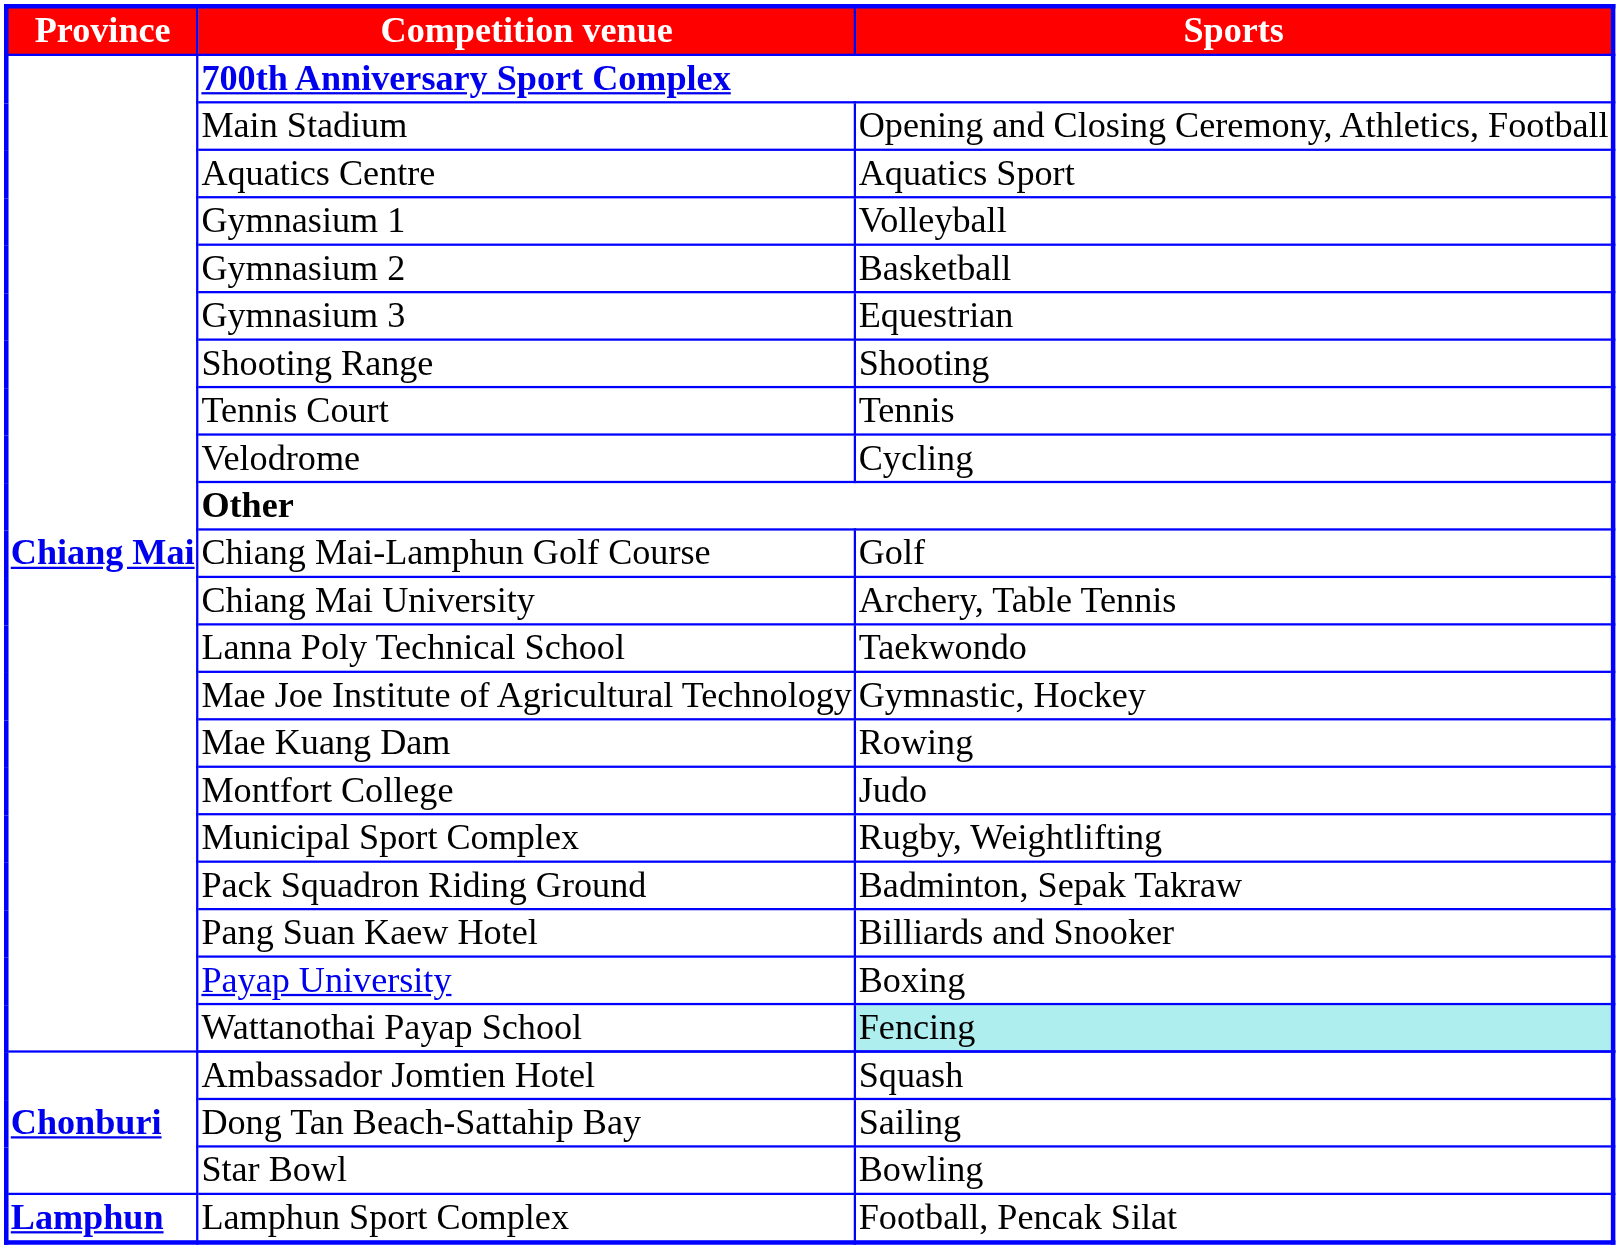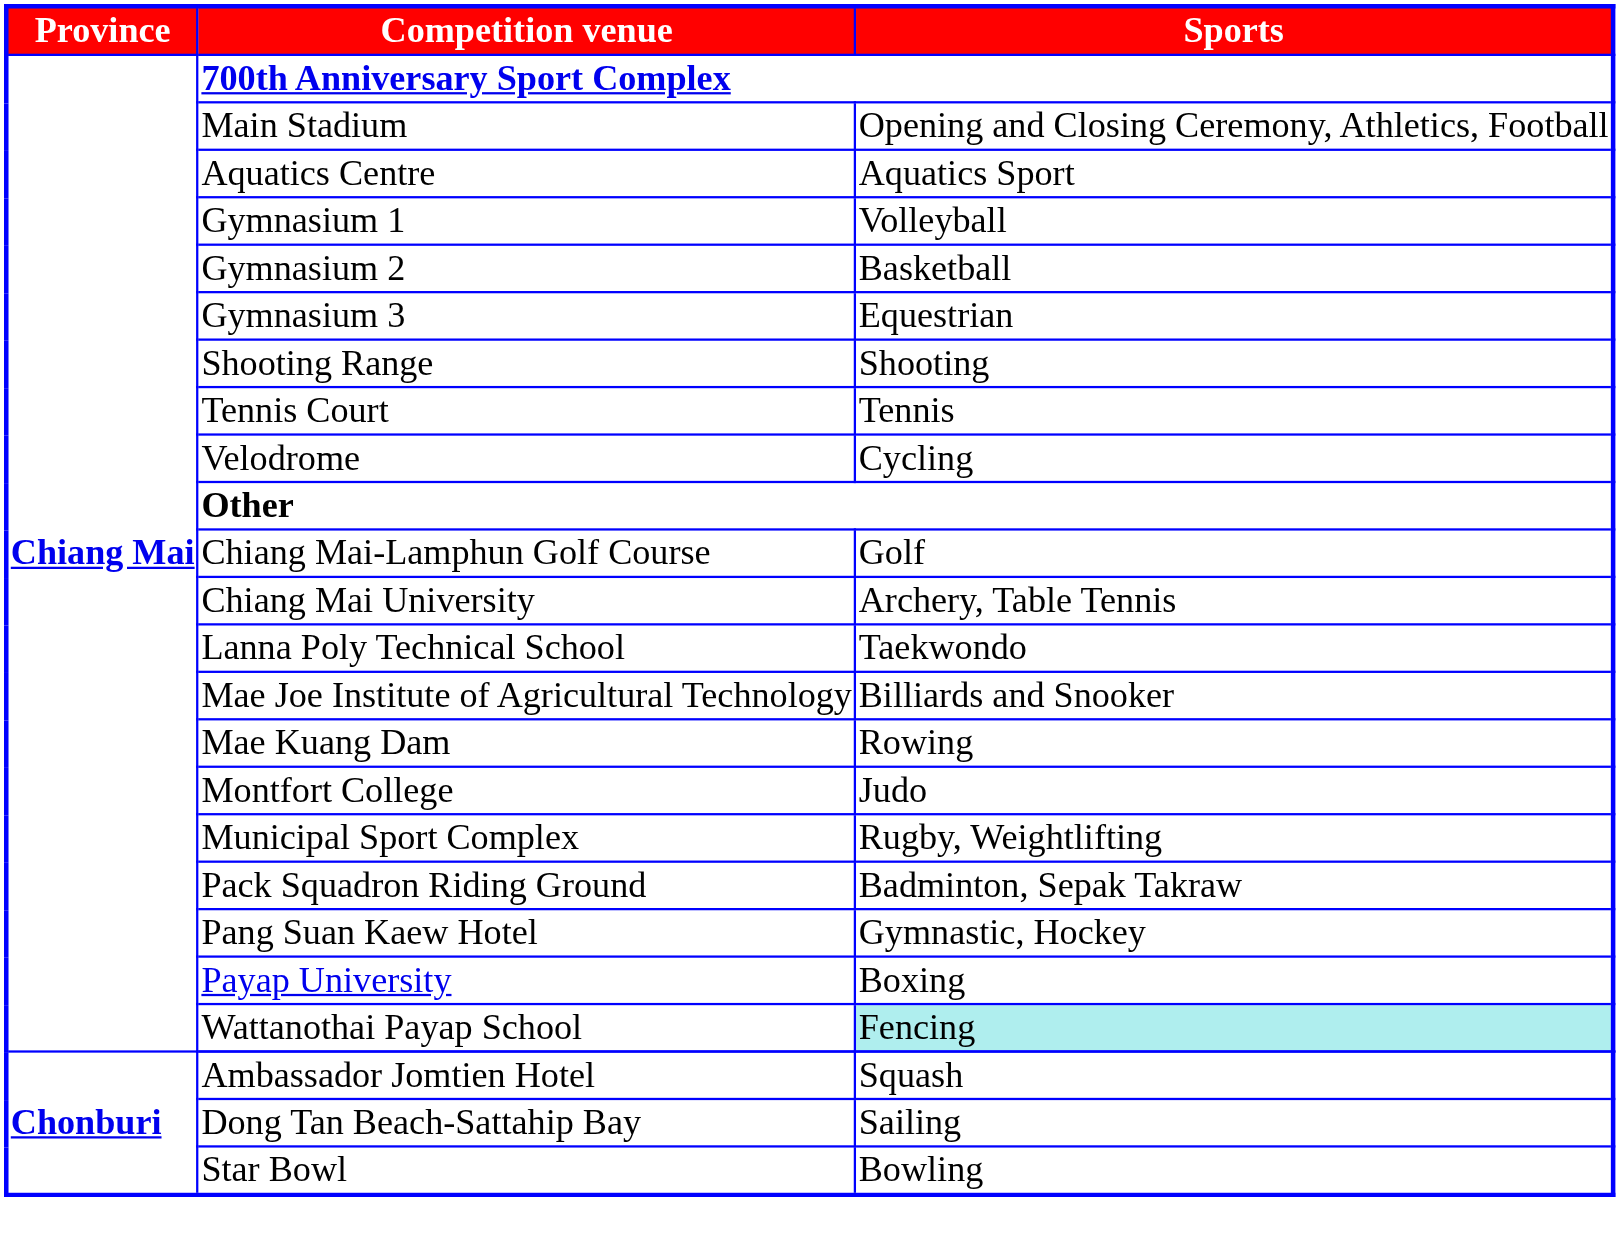Mae Joe Institute of Agricultural Technology | column 3: Gymnastic, Hockey -> Billiards and Snooker
Pang Suan Kaew Hotel | column 3: Billiards and Snooker -> Gymnastic, Hockey
- row: Lamphun | Lamphun Sport Complex | Football, Pencak Silat
